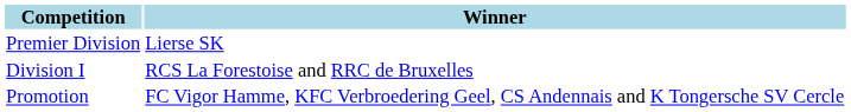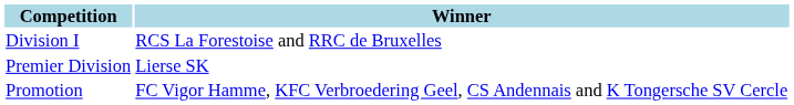rows swapped: Premier Division <-> Division I
